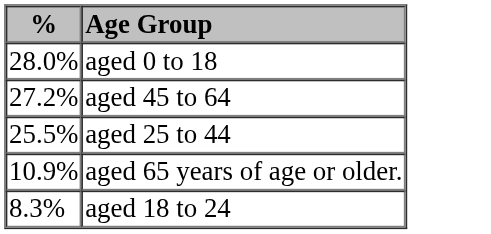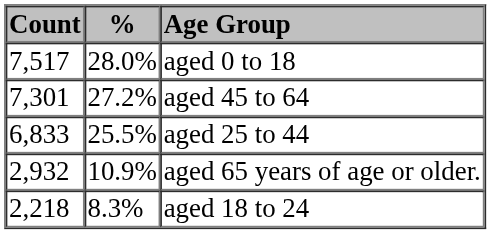+ column: Count | 7,517 | 7,301 | 6,833 | 2,932 | 2,218
